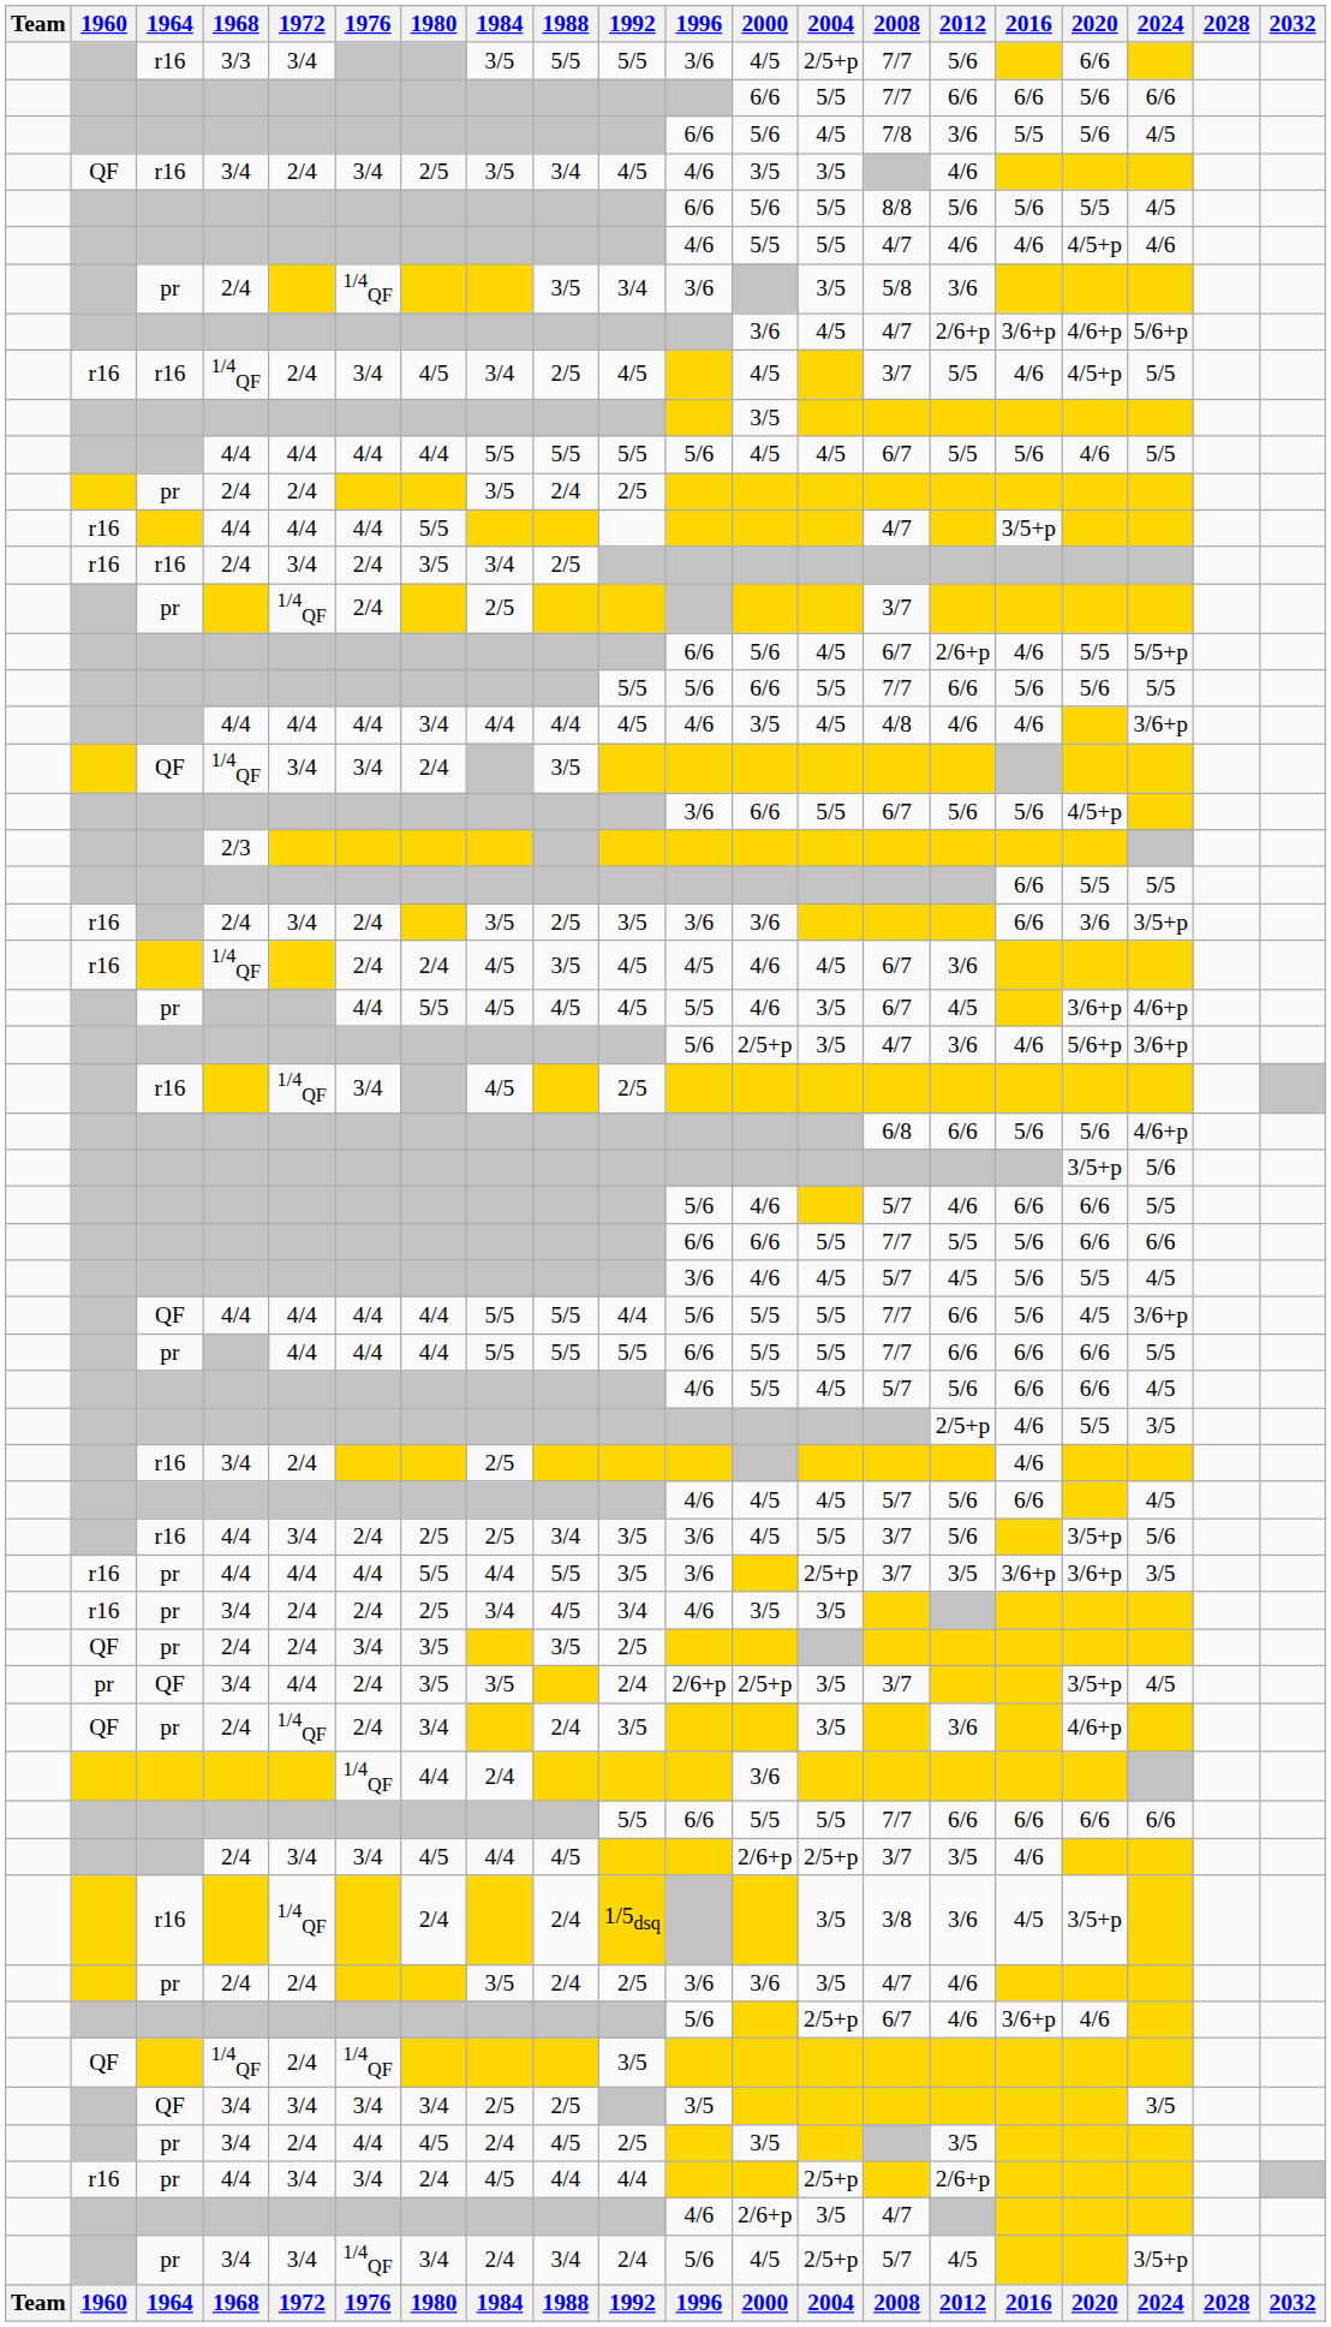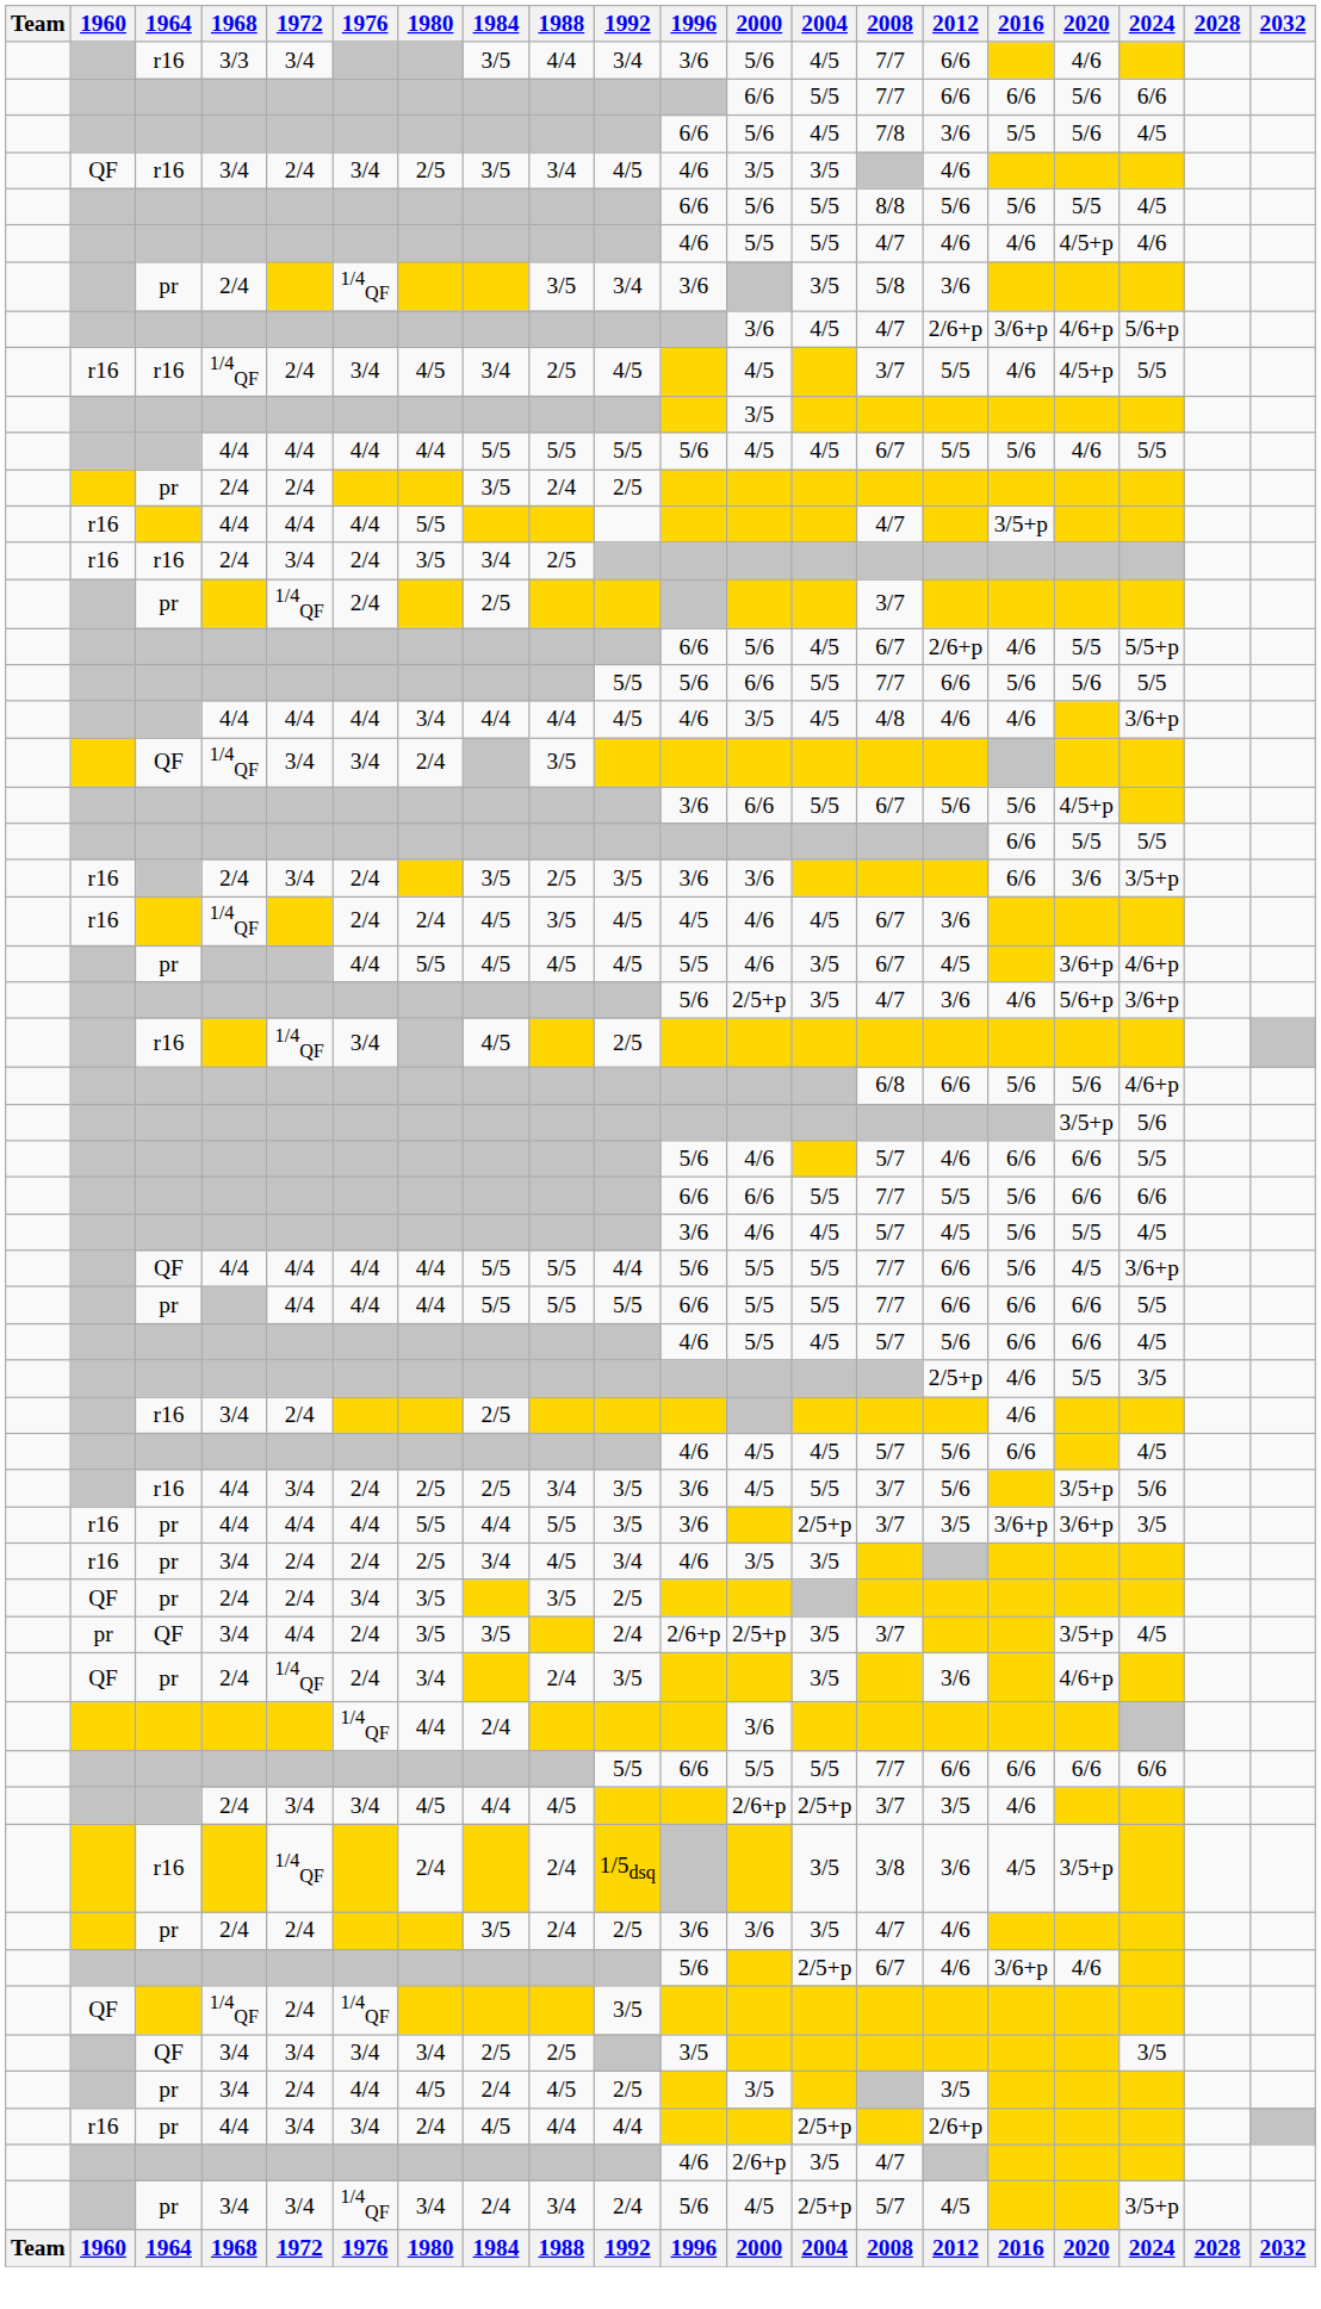3/3 | 1988: 5/5 -> 4/4
3/3 | 1992: 5/5 -> 3/4
3/3 | 2000: 4/5 -> 5/6
3/3 | 2004: 2/5+p -> 4/5
3/3 | 2012: 5/6 -> 6/6
3/3 | 2020: 6/6 -> 4/6
- row: 2/3
